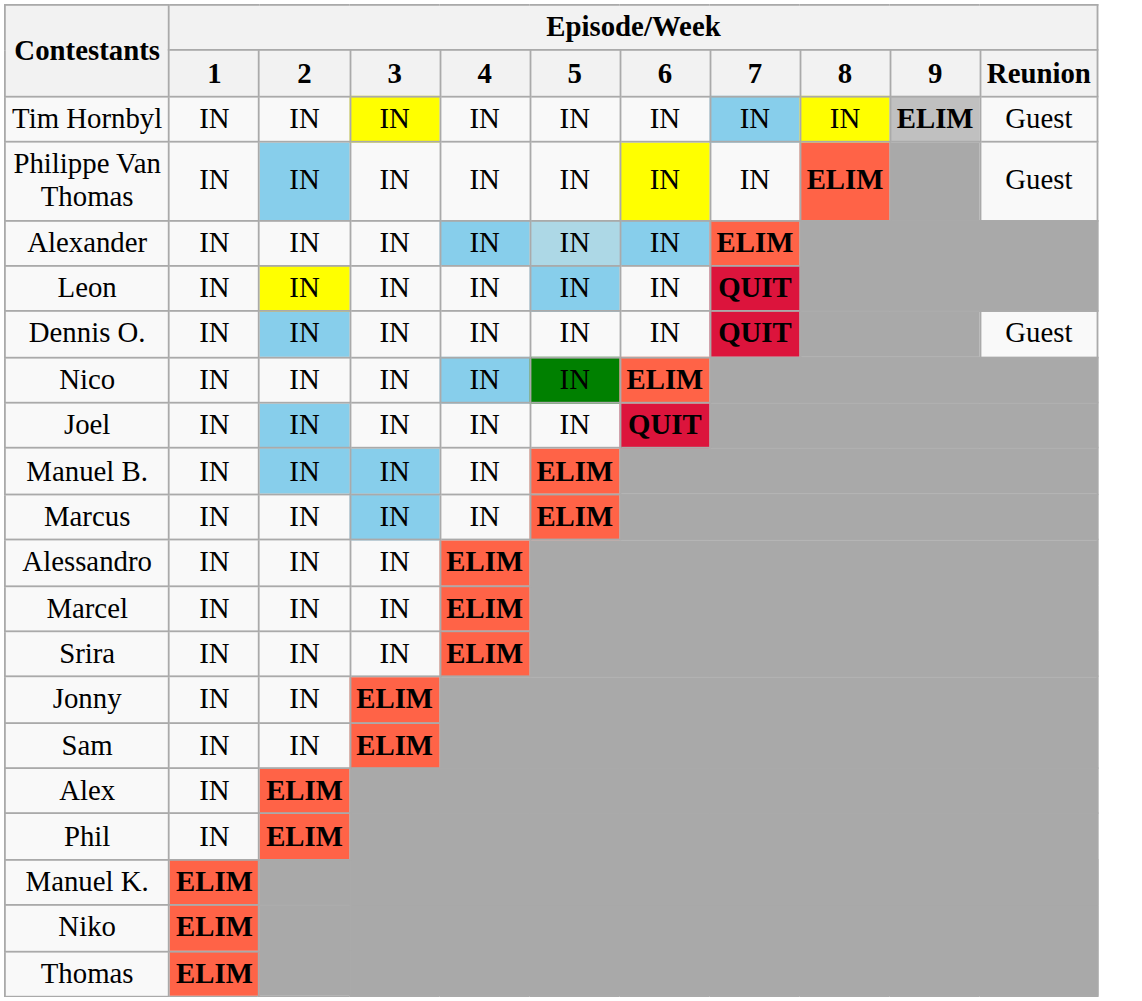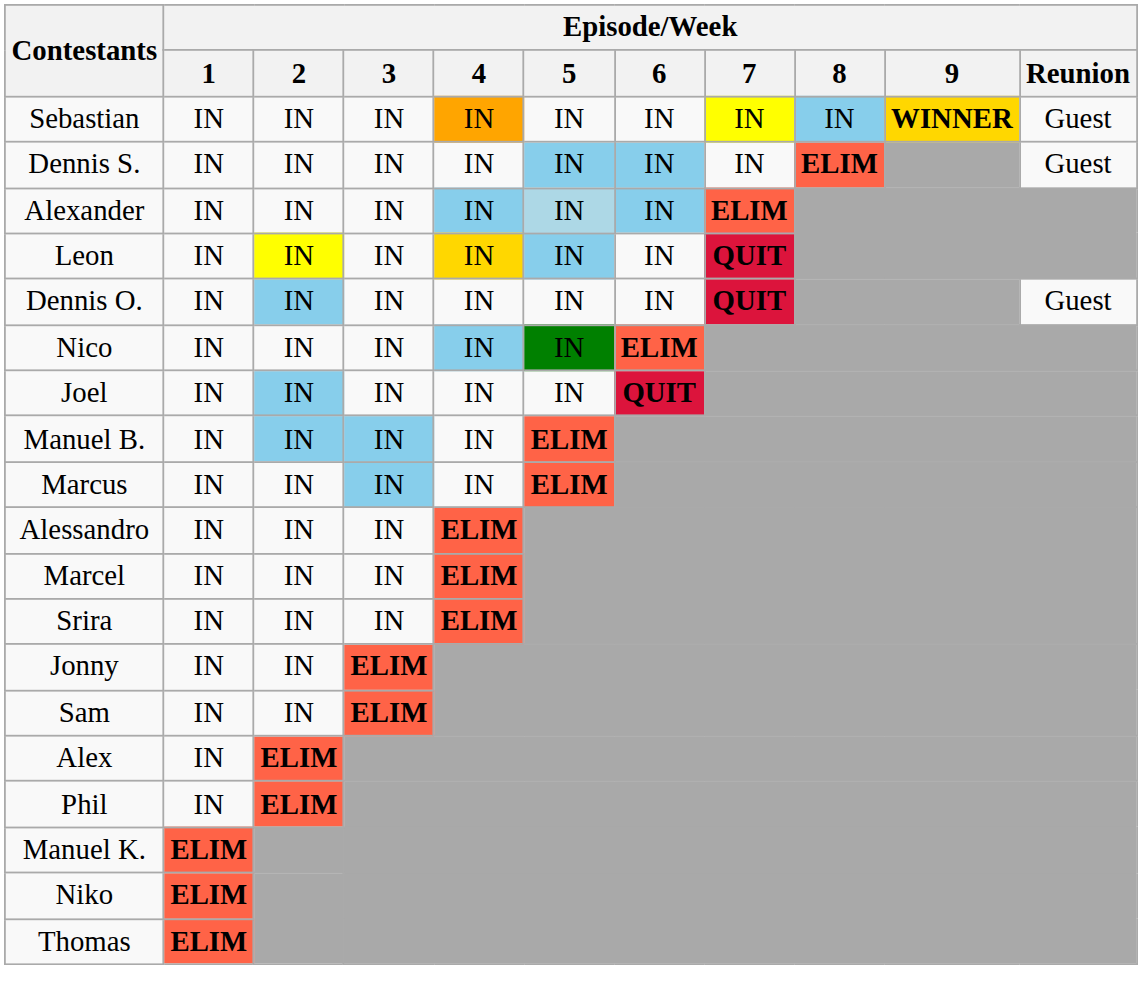+ row: Sebastian | IN | IN | IN | IN | IN | IN | IN | IN | WINNER | Guest
- row: Tim Hornbyl | IN | IN | IN | IN | IN | IN | IN | IN | ELIM | Guest
+ row: Dennis S. | IN | IN | IN | IN | IN | IN | IN | ELIM | Guest
- row: Philippe Van Thomas | IN | IN | IN | IN | IN | IN | IN | ELIM | Guest
Leon | Episode/Week / 4: no background -> gold background
